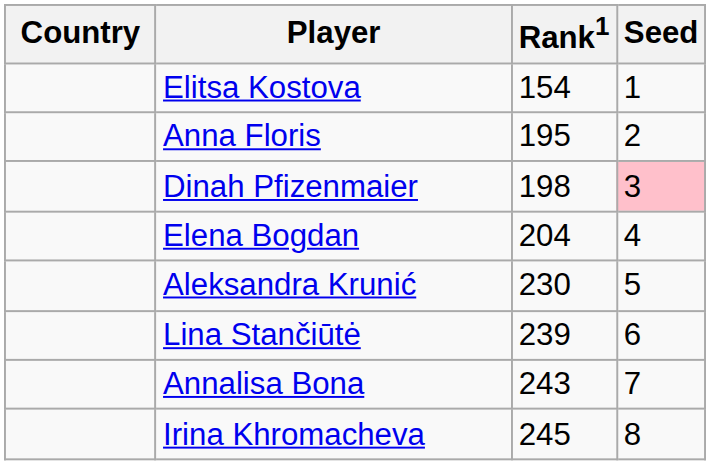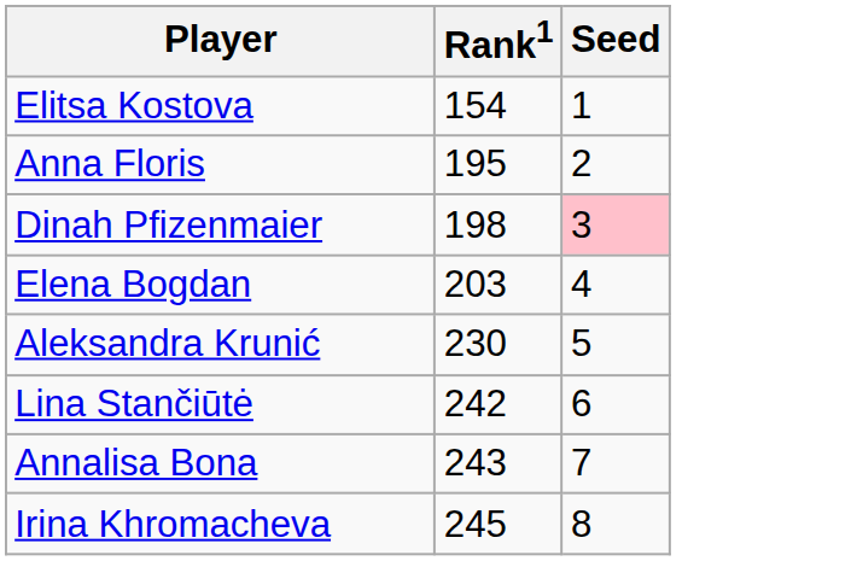- column: Country
Elena Bogdan | Rank1: 204 -> 203
Lina Stančiūtė | Rank1: 239 -> 242
